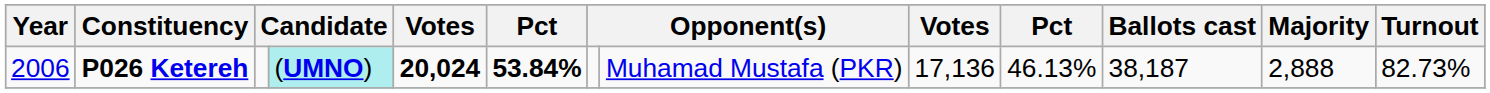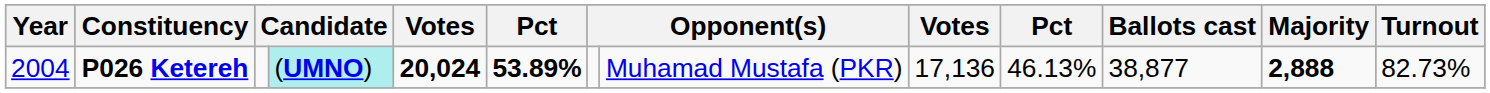P026 Ketereh | Year: 2006 -> 2004
P026 Ketereh | column 6: 53.84% -> 53.89%
P026 Ketereh | Ballots cast: 38,187 -> 38,877
P026 Ketereh | Majority: normal -> bold
